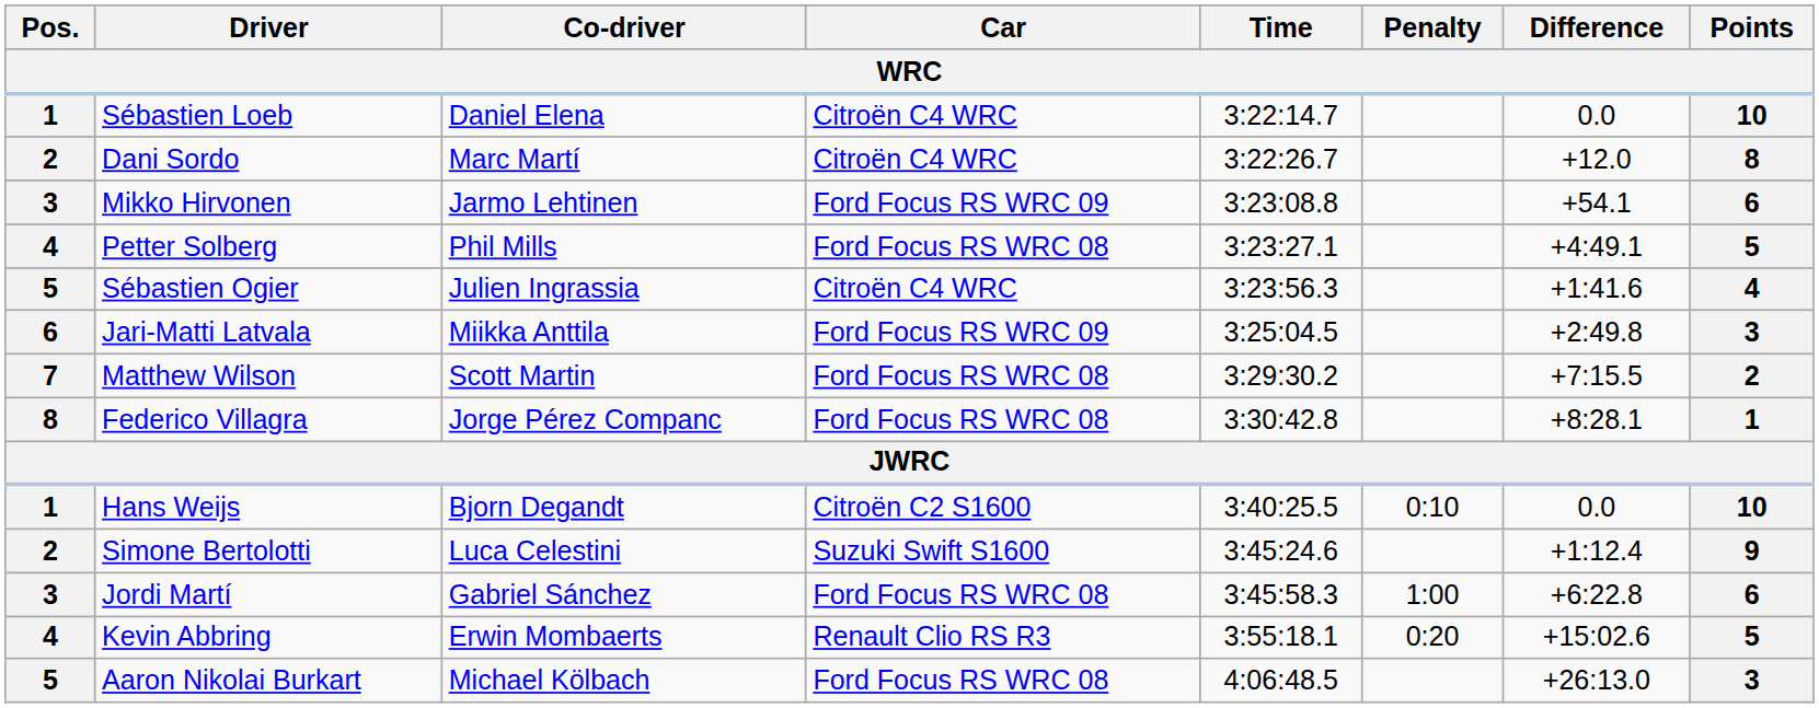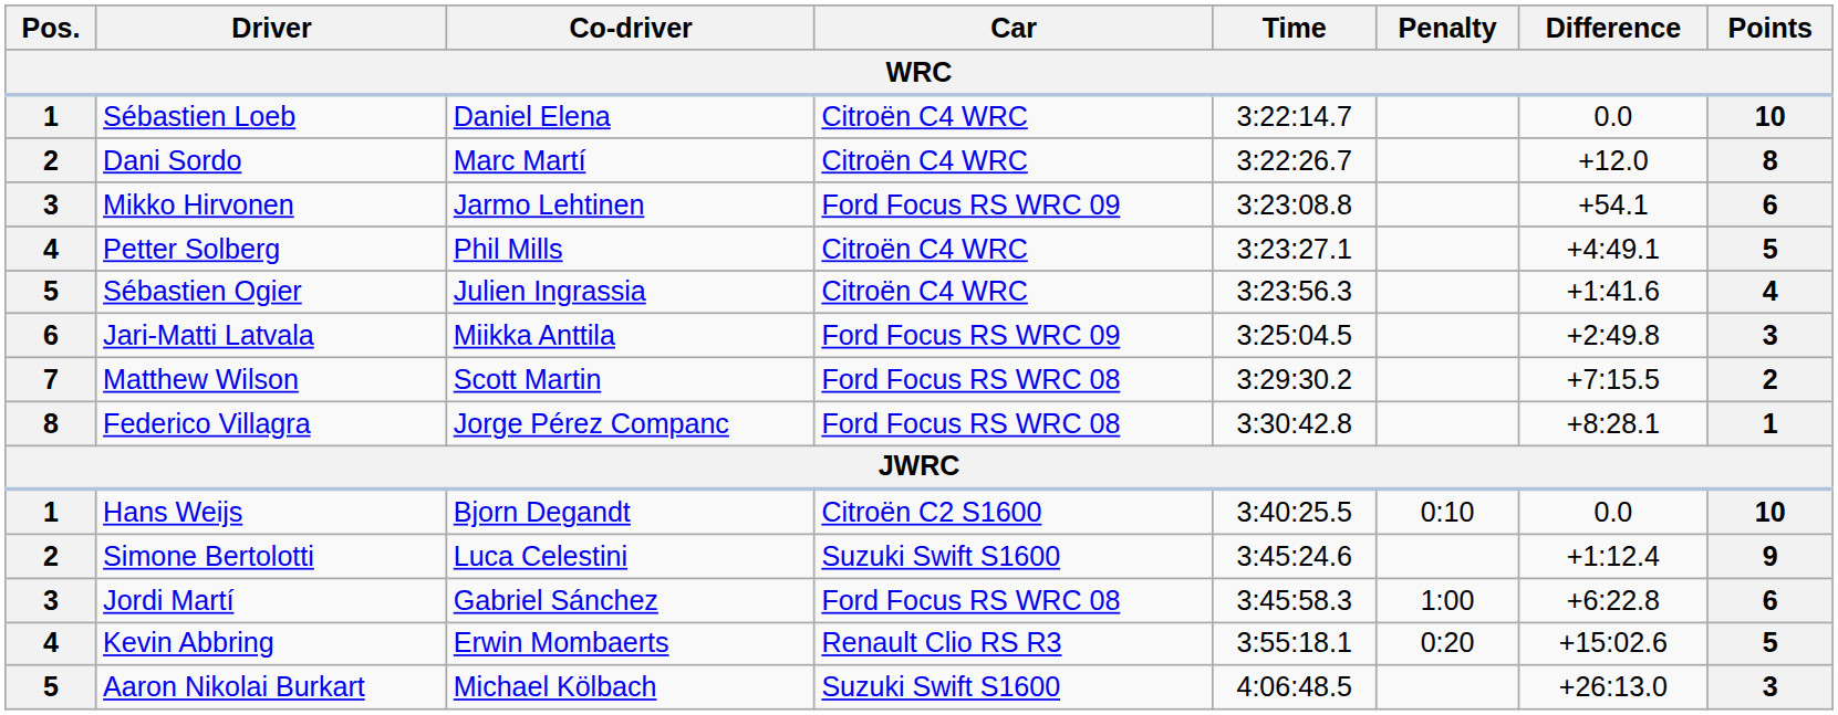Petter Solberg | Car: Ford Focus RS WRC 08 -> Citroën C4 WRC
Aaron Nikolai Burkart | Car: Ford Focus RS WRC 08 -> Suzuki Swift S1600
